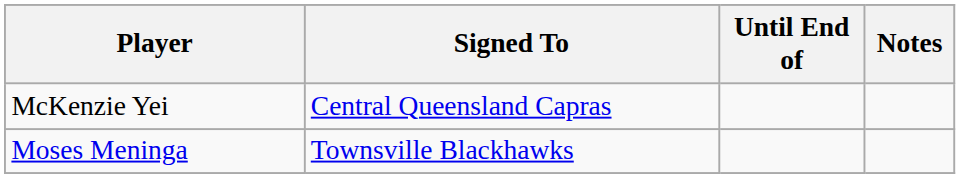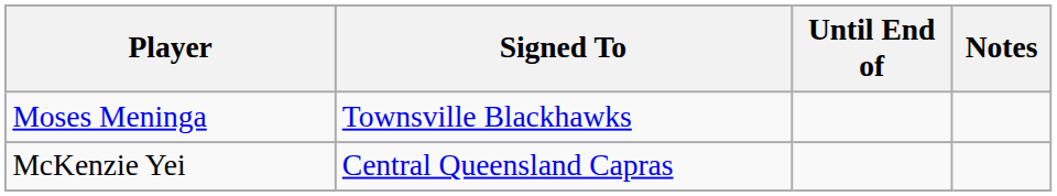rows swapped: Moses Meninga <-> McKenzie Yei
